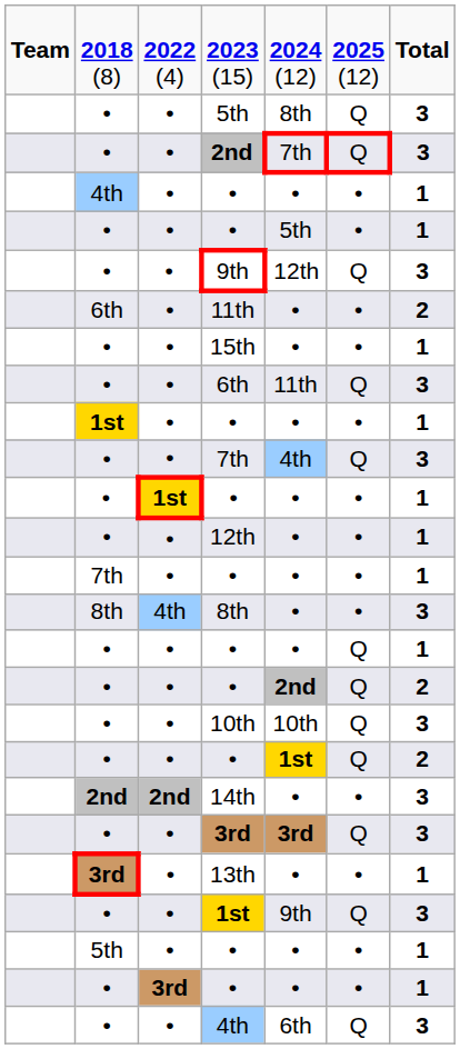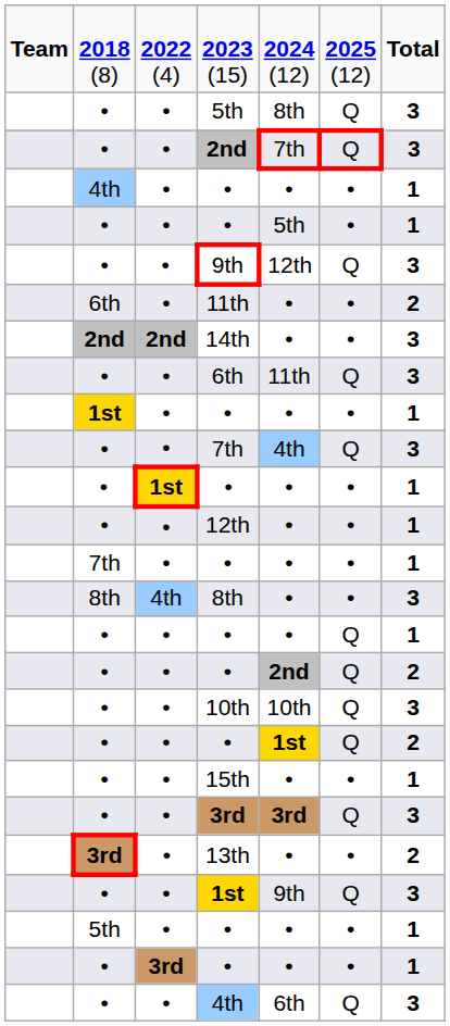rows swapped: 15th <-> 14th
13th | column 7: 1 -> 2
